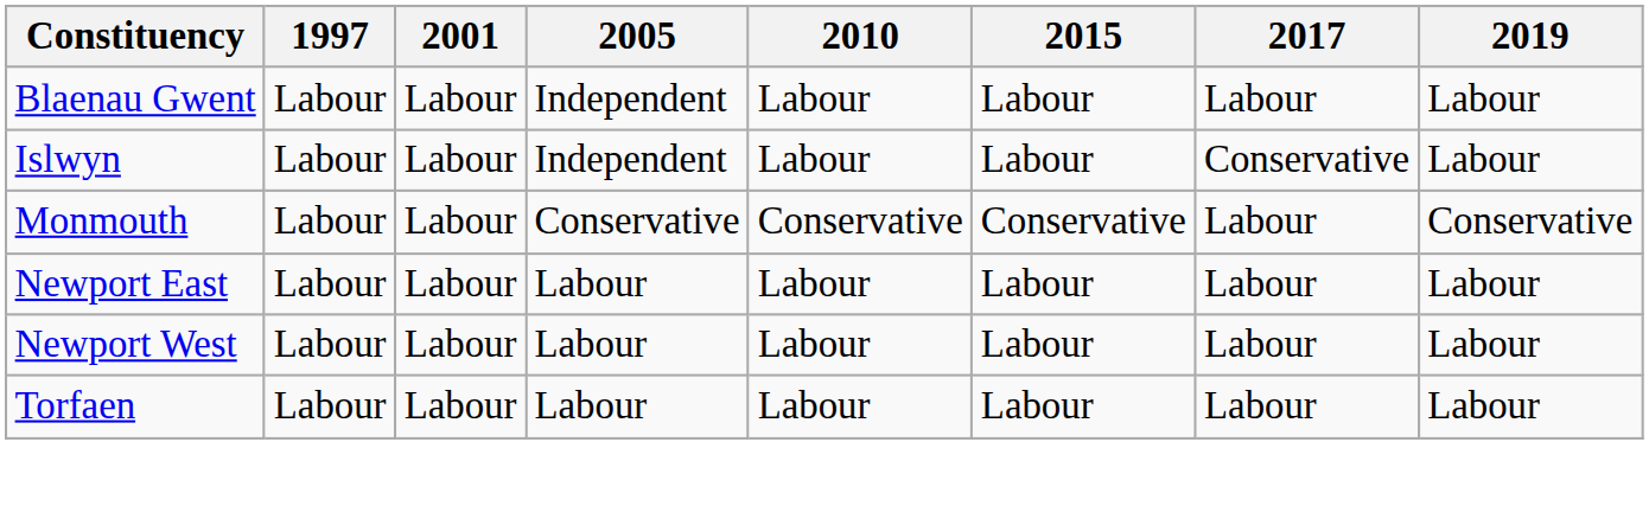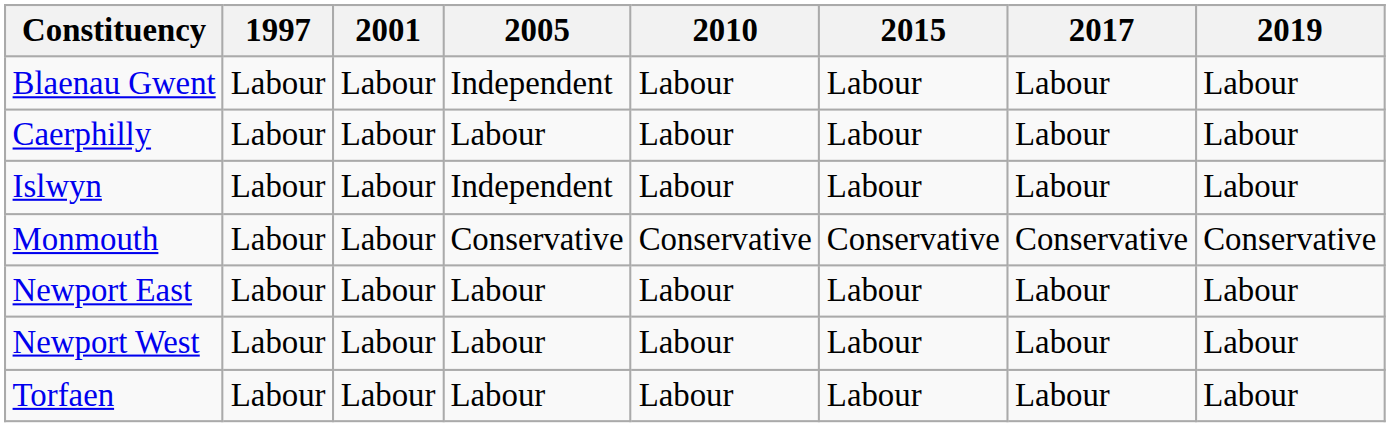+ row: Caerphilly | Labour | Labour | Labour | Labour | Labour | Labour | Labour
Islwyn | 2017: Conservative -> Labour
Monmouth | 2017: Labour -> Conservative
